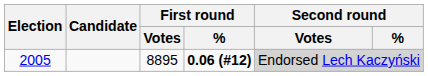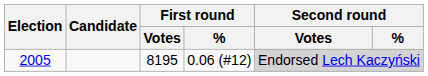2005 | First round / Votes: 8895 -> 8195
2005 | First round / %: bold -> normal
